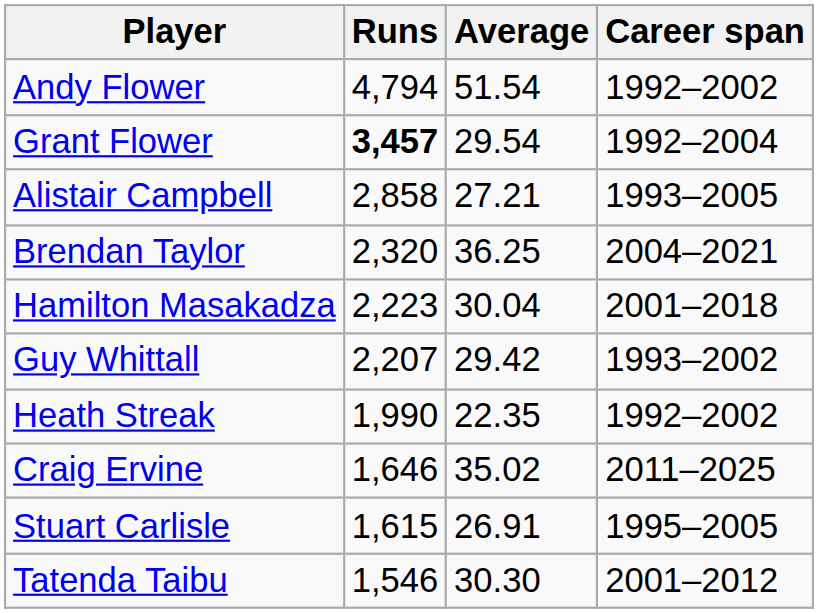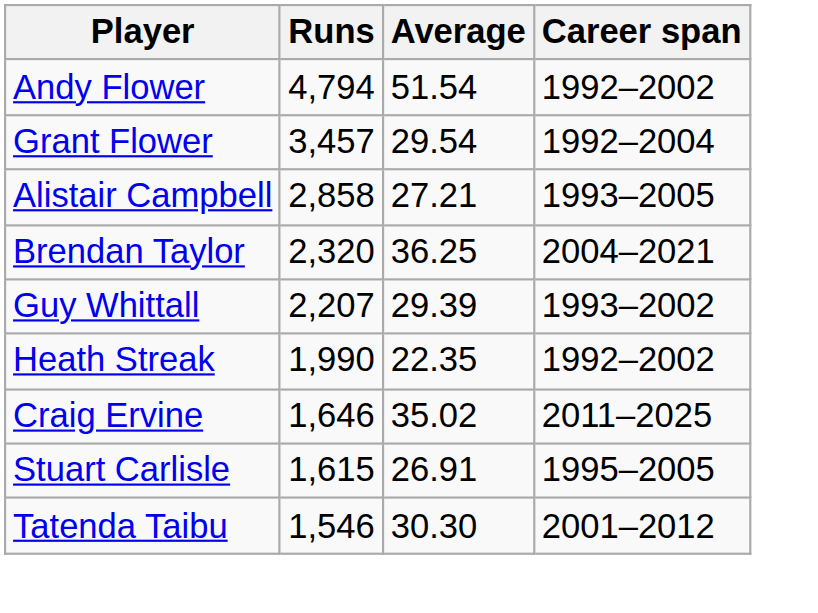Grant Flower | Runs: bold -> normal
- row: Hamilton Masakadza | 2,223 | 30.04 | 2001–2018
Guy Whittall | Average: 29.42 -> 29.39
